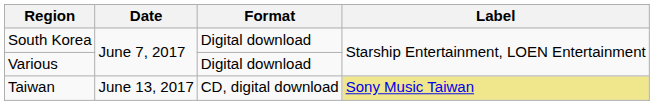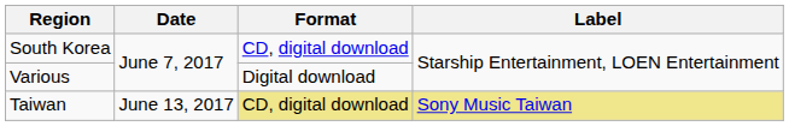South Korea | Format: Digital download -> CD, digital download
Taiwan | Format: no background -> khaki background
